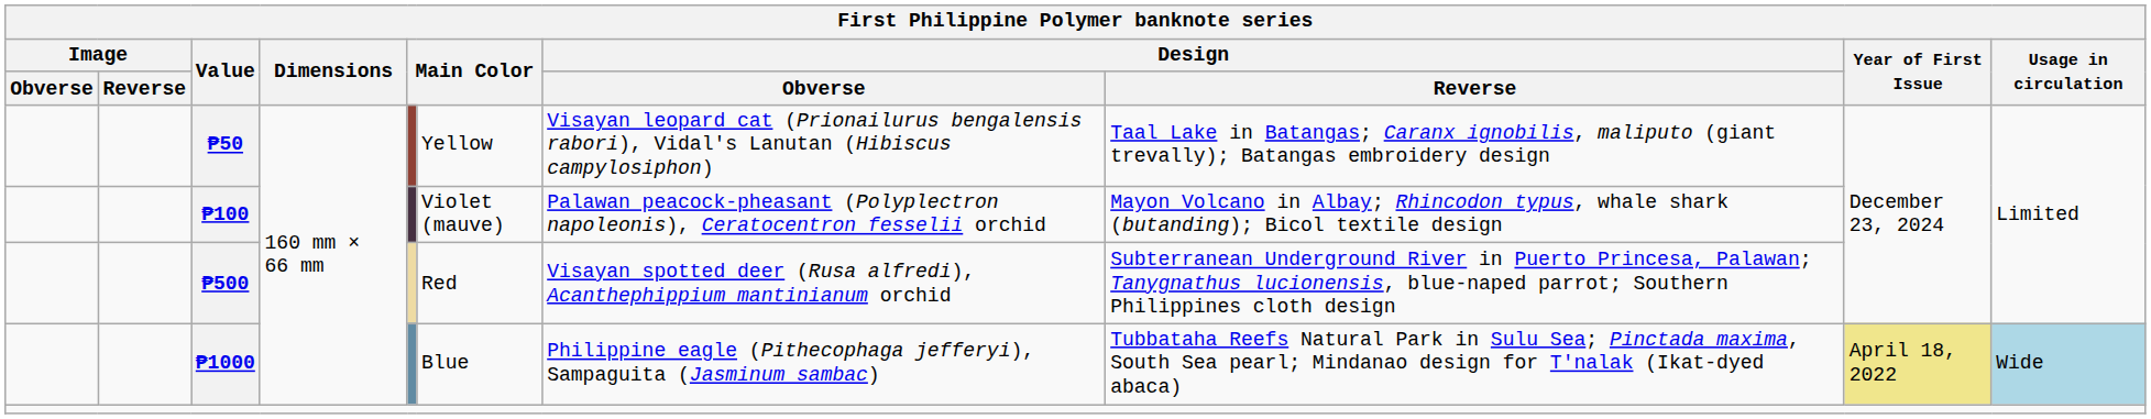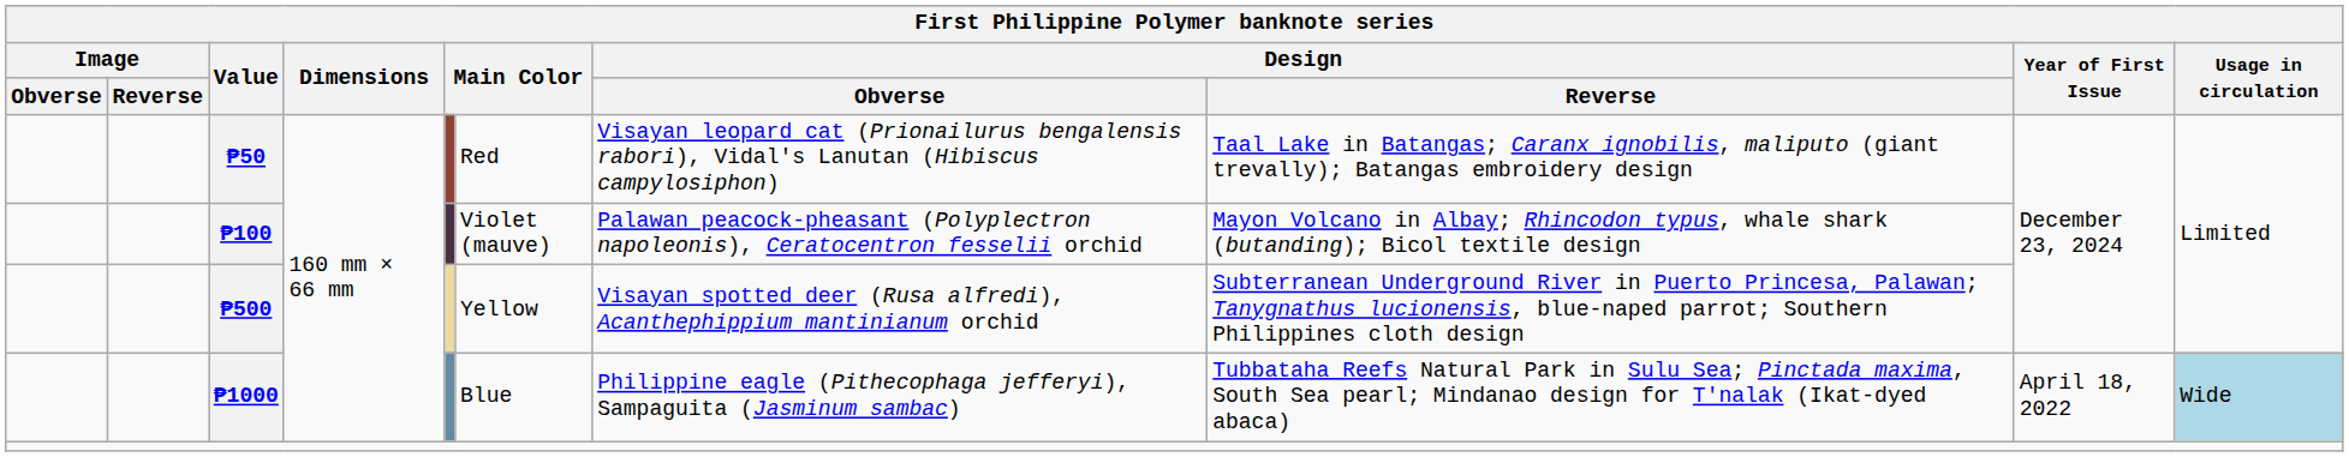₱50 | column 6: Yellow -> Red
₱500 | column 6: Red -> Yellow
₱1000 | Year of First Issue: khaki background -> no background
